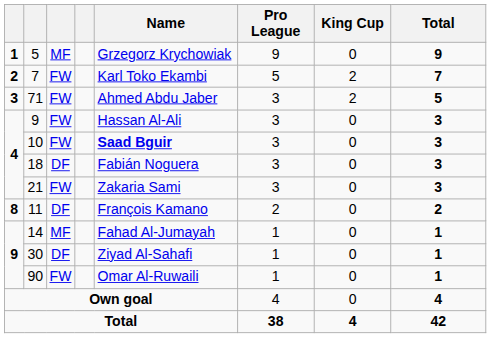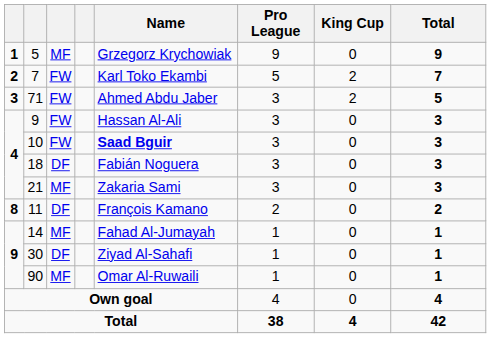21 | column 3: FW -> MF
90 | column 3: FW -> MF
